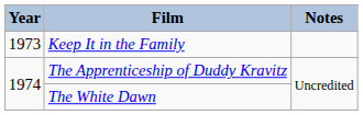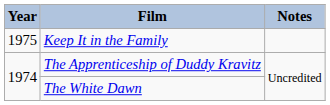Keep It in the Family | Year: 1973 -> 1975
